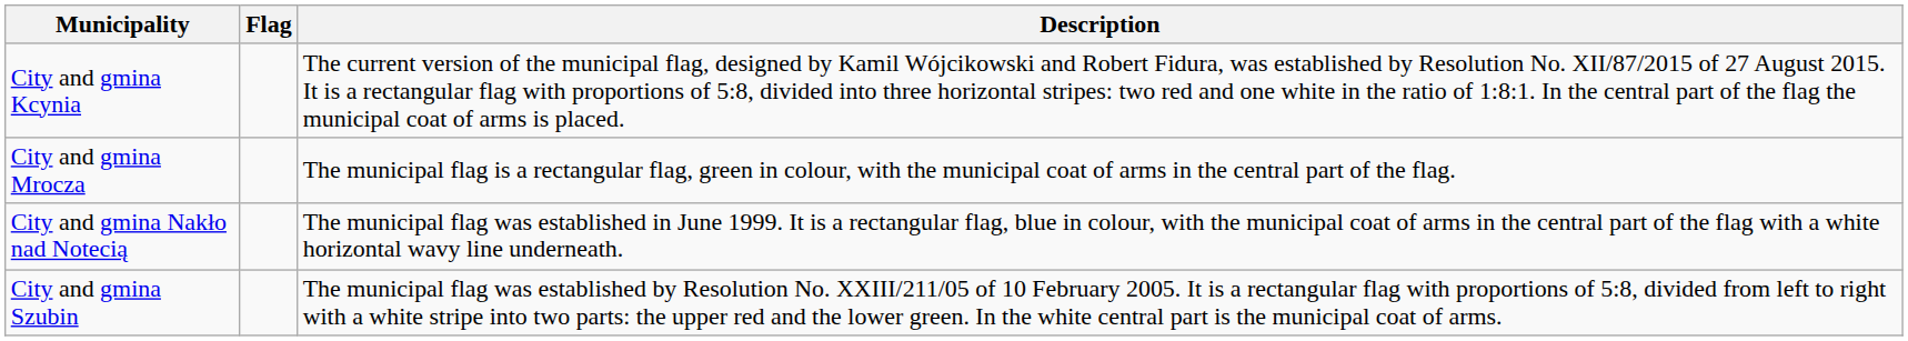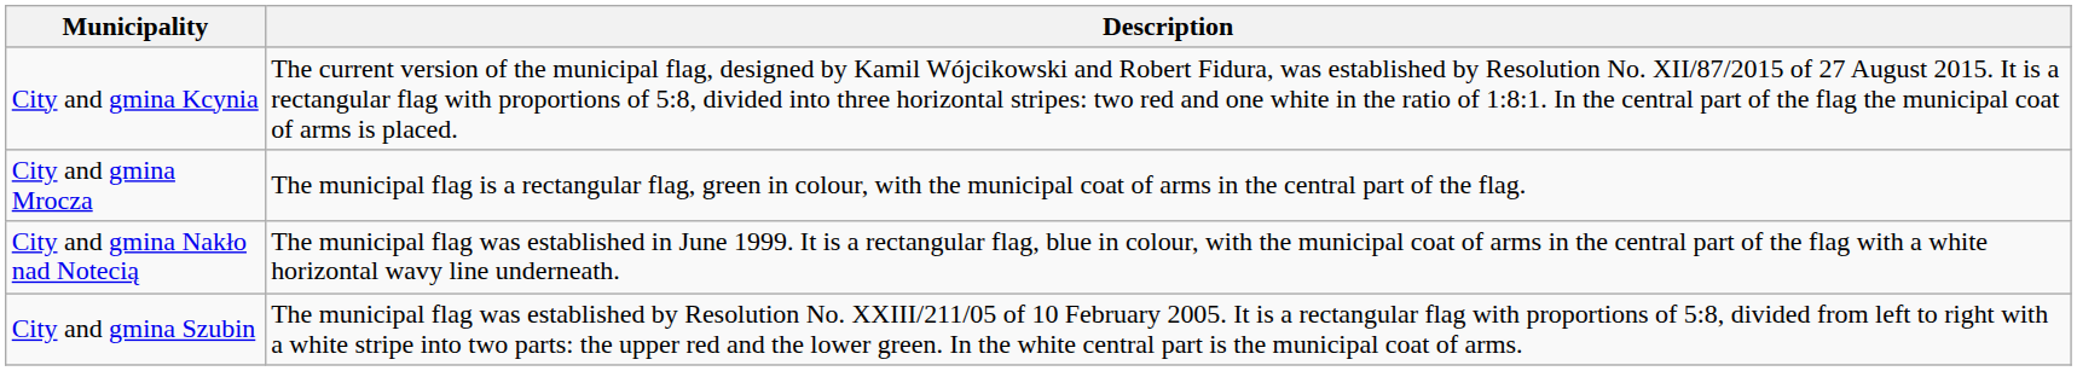- column: Flag
